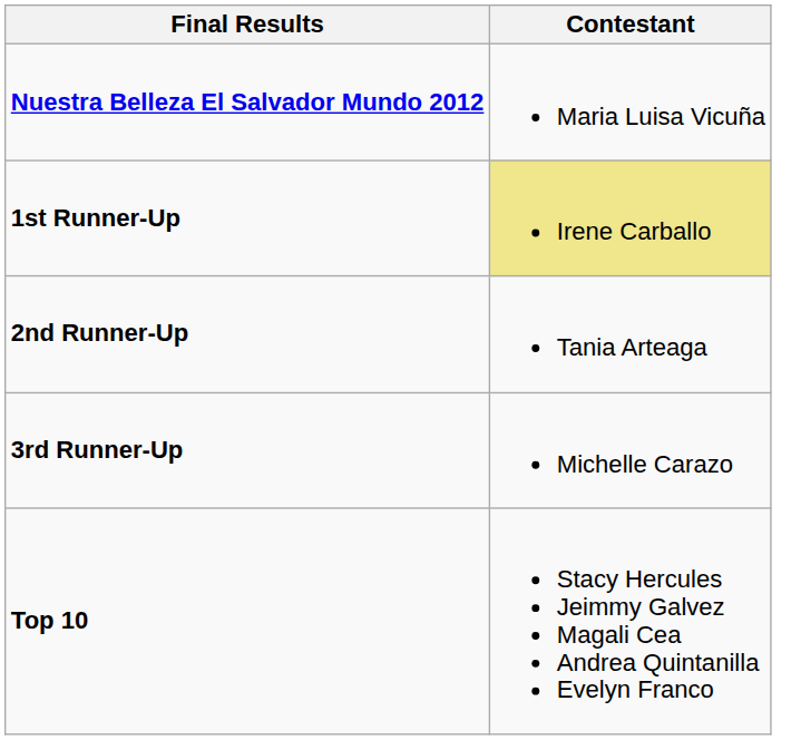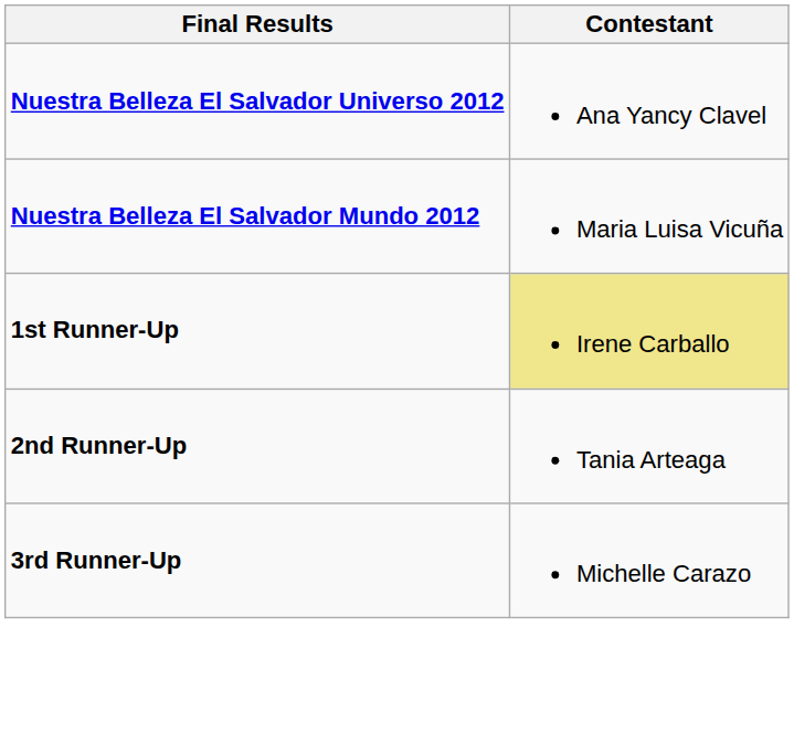+ row: Nuestra Belleza El Salvador Universo 2012 | Ana Yancy Clavel
- row: Top 10 | Stacy Hercules Jeimmy Galvez Magali Cea Andrea Quintanilla Evelyn Franco
